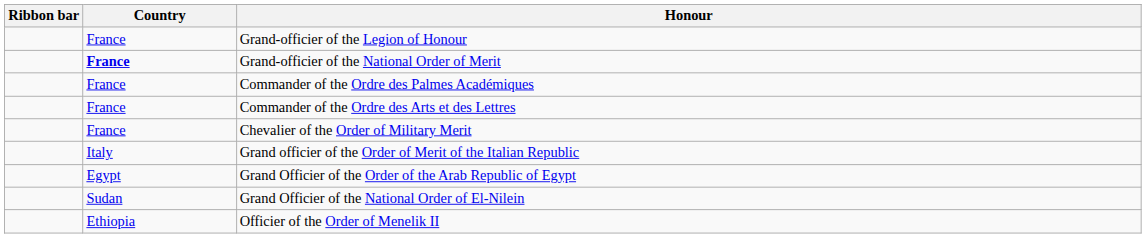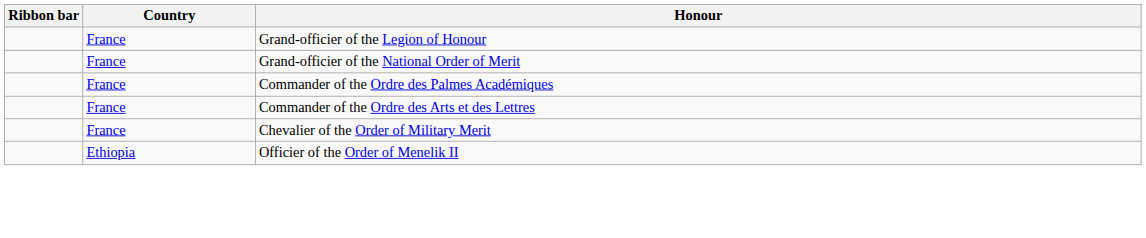Grand-officier of the National Order of Merit | Country: bold -> normal
- row: Italy | Grand officier of the Order of Merit of the Italian Republic
- row: Egypt | Grand Officier of the Order of the Arab Republic of Egypt
- row: Sudan | Grand Officier of the National Order of El-Nilein
